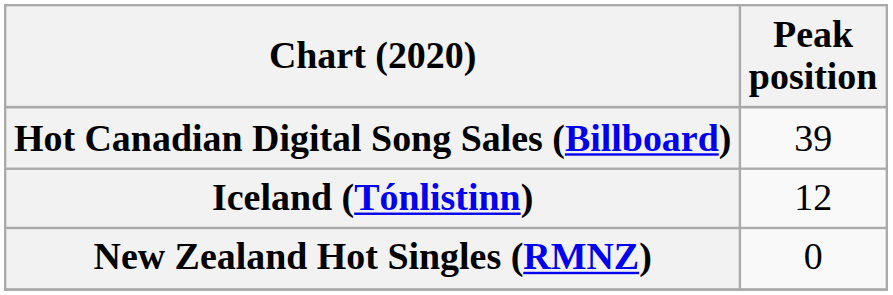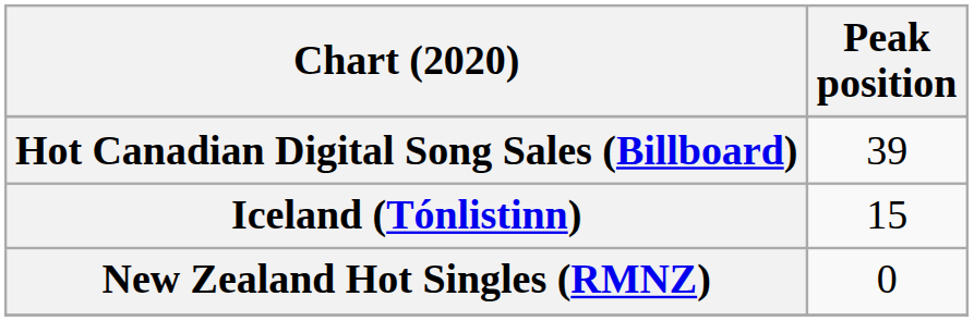Iceland (Tónlistinn) | Peak position: 12 -> 15
